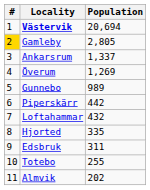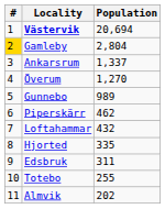Gamleby | Population: 2,805 -> 2,804
Överum | Population: 1,269 -> 1,270
Piperskärr | Population: 442 -> 462
